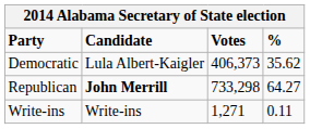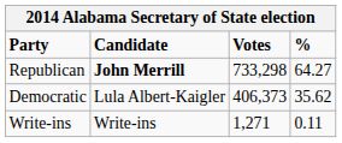rows swapped: Republican <-> Democratic
